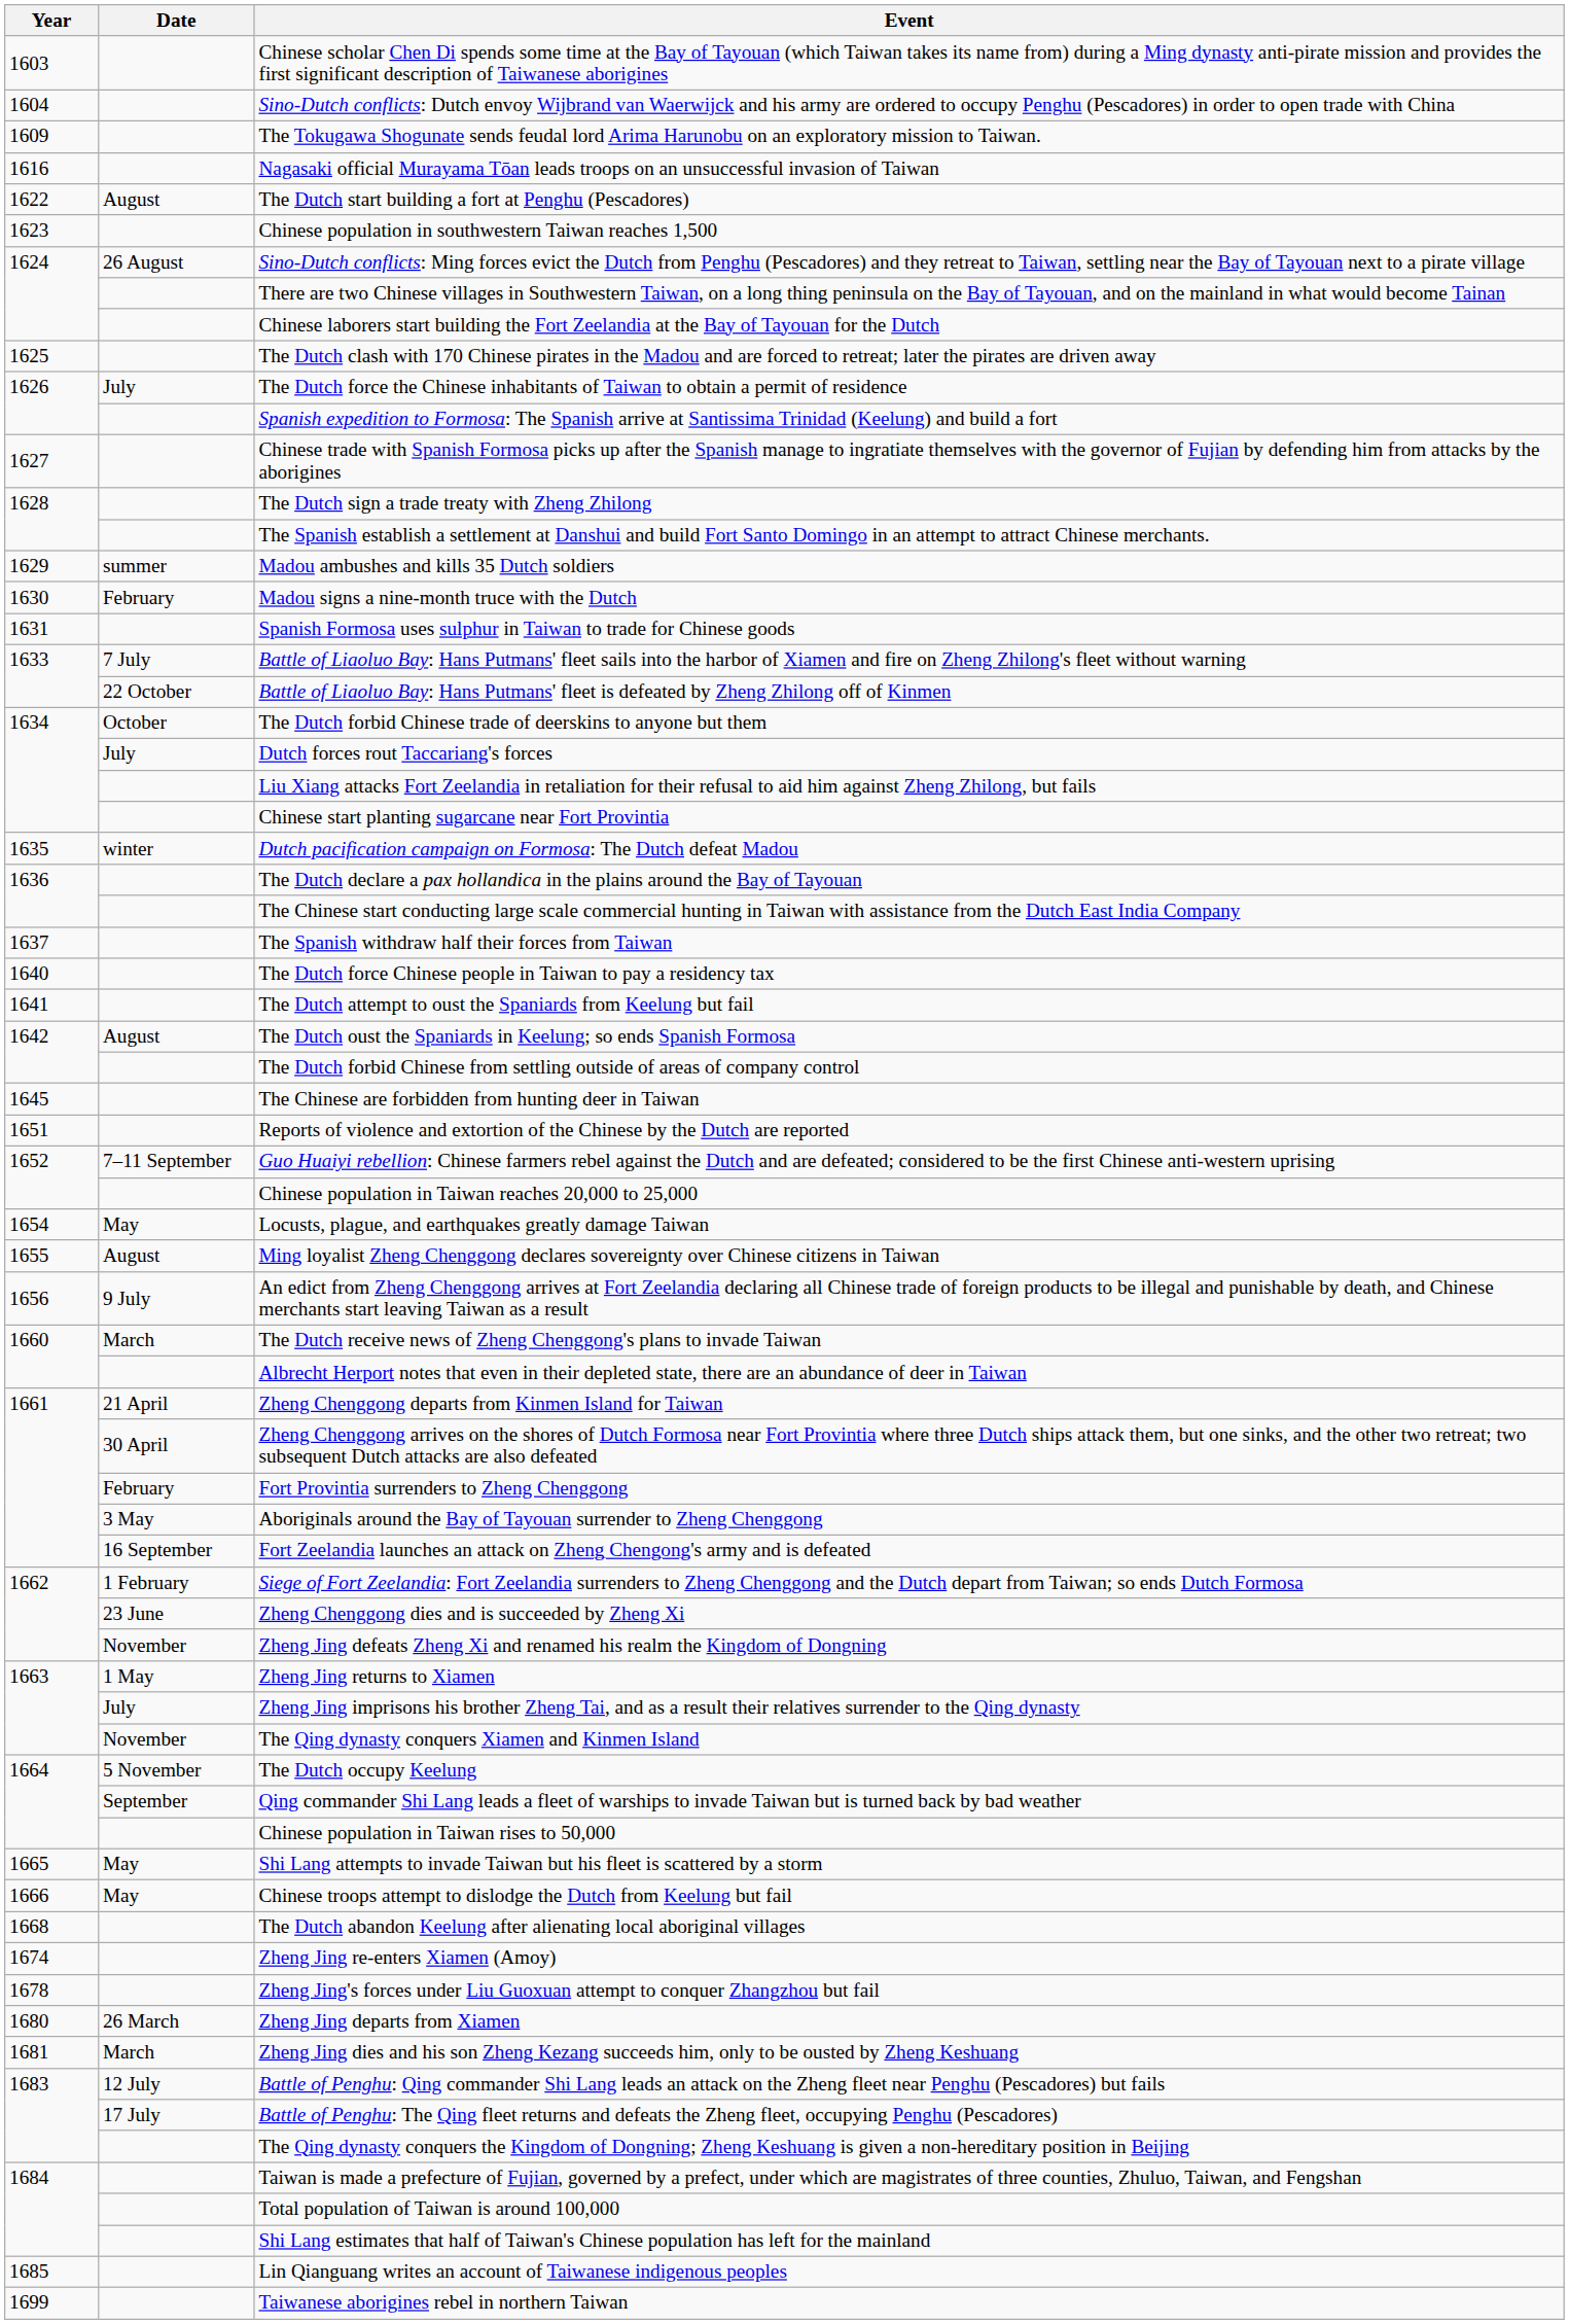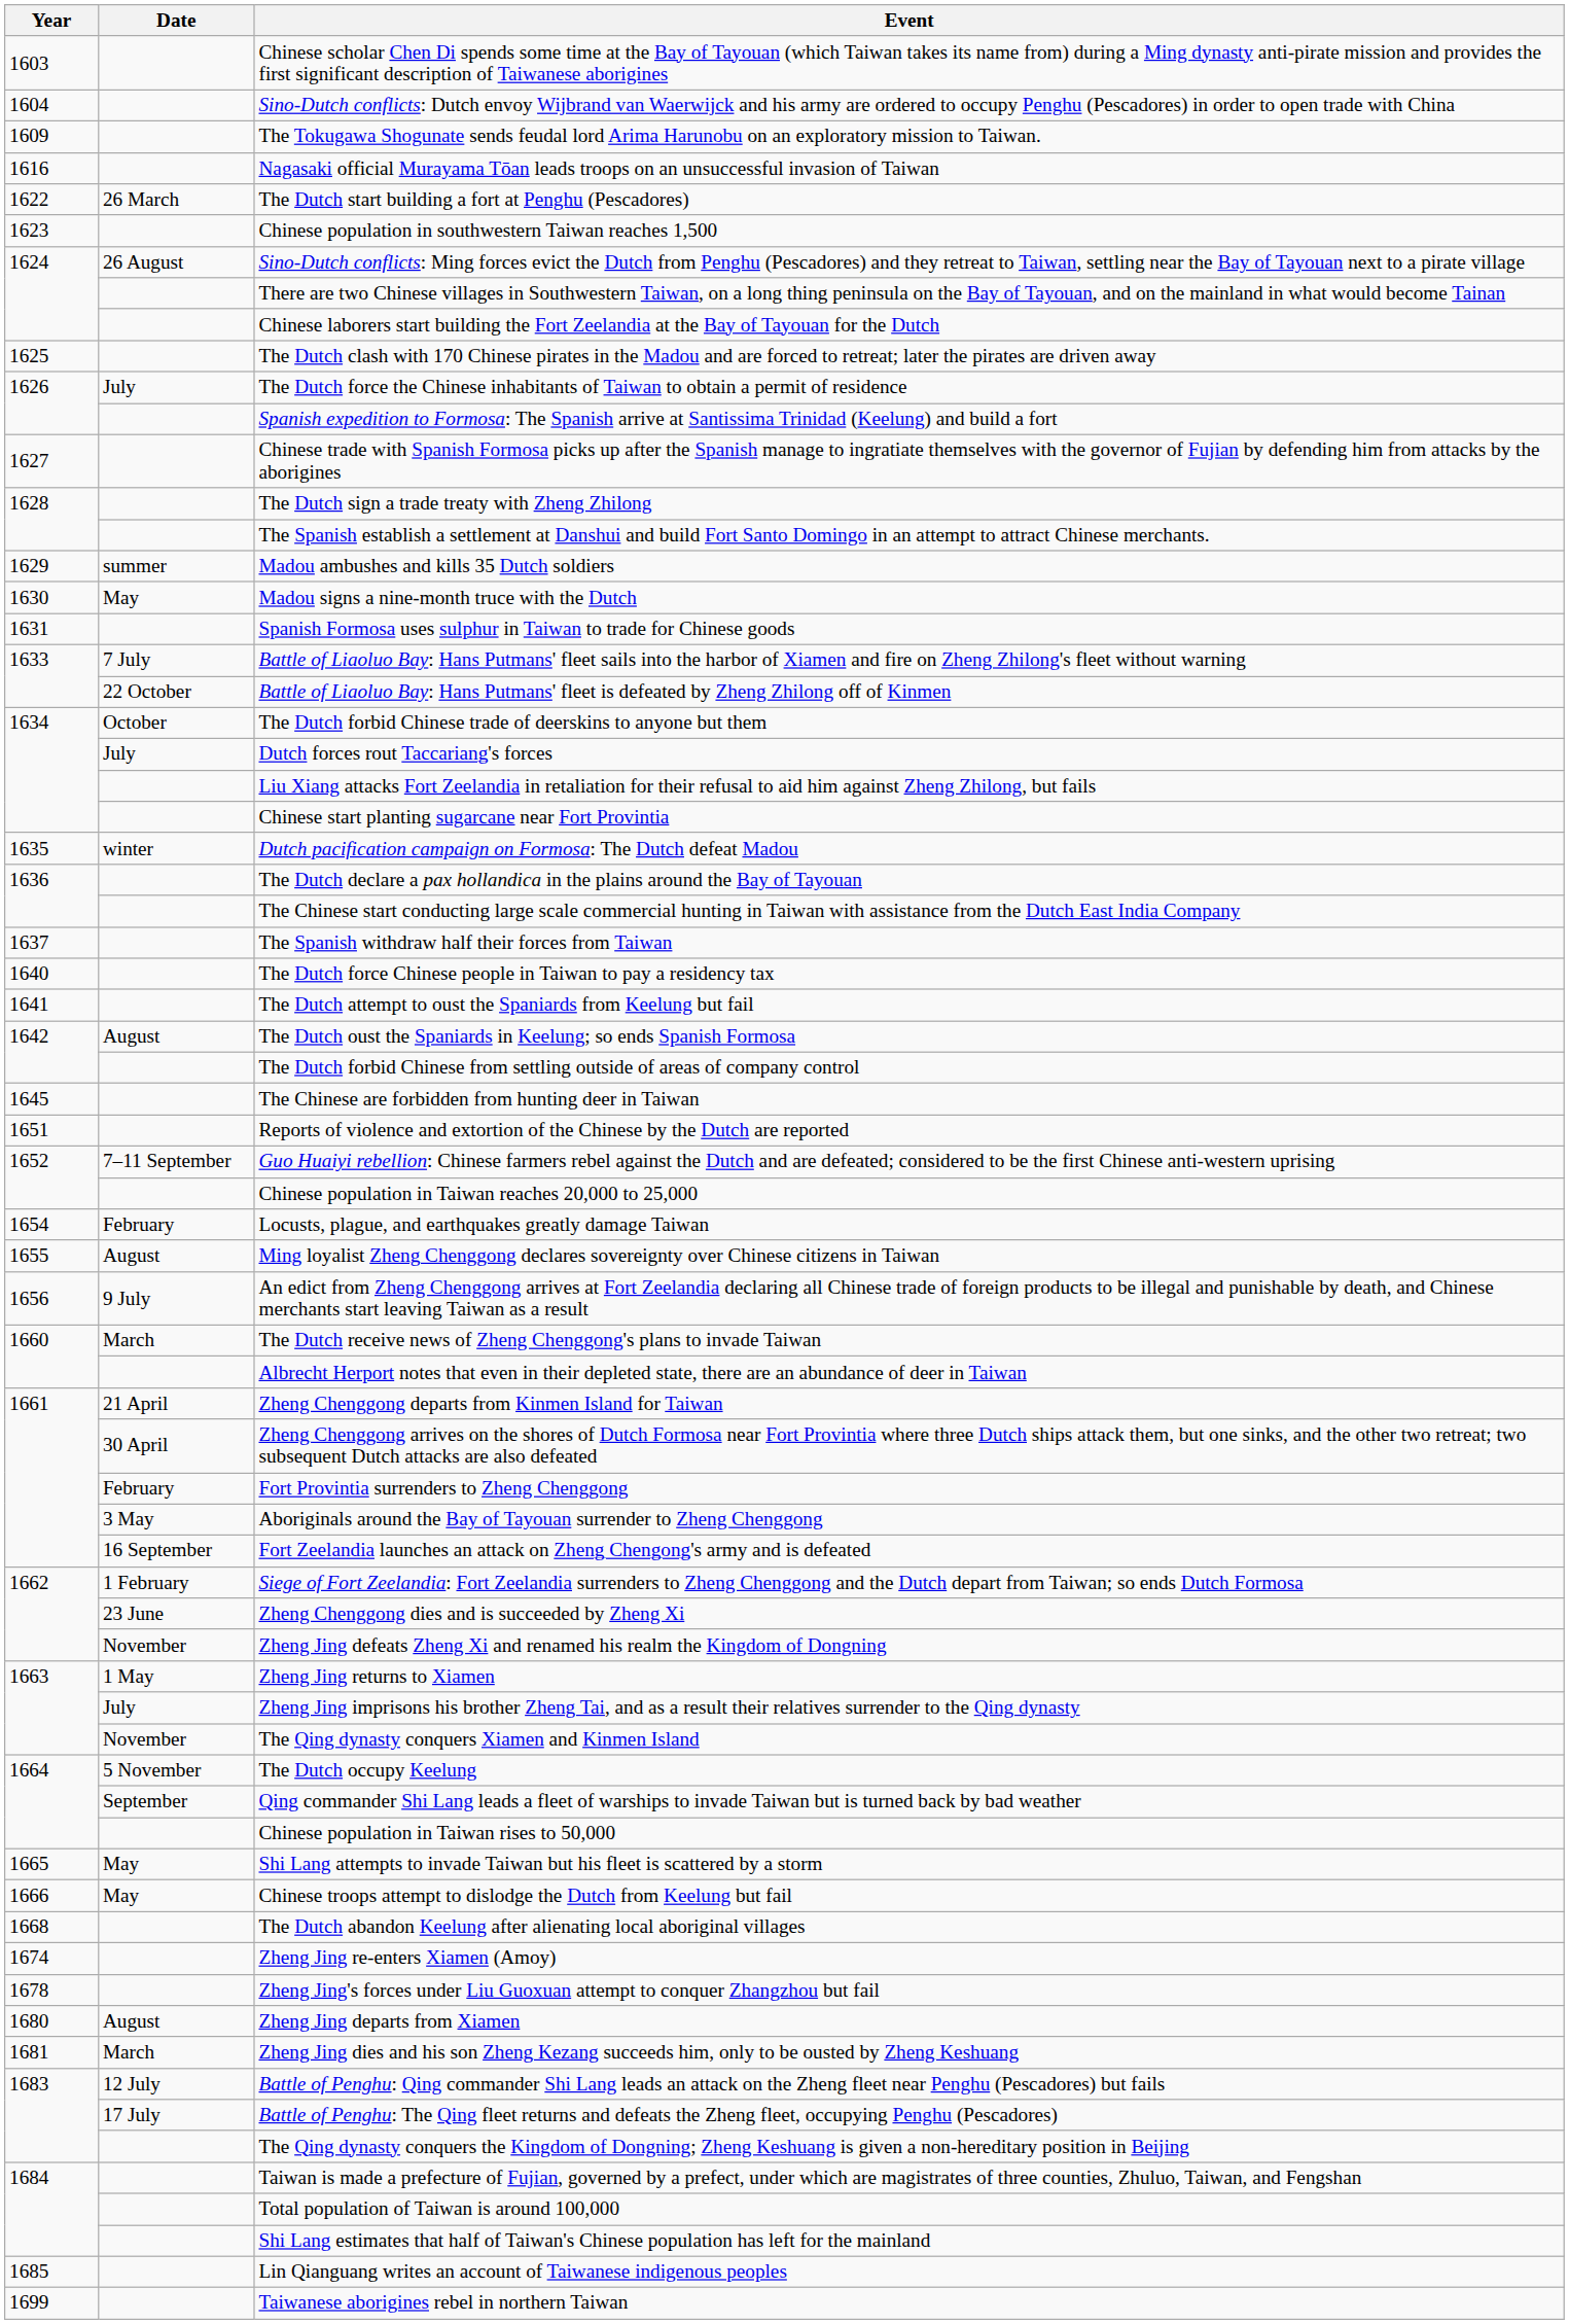The Dutch start building a fort at Penghu (Pescadores) | Date: August -> 26 March
Madou signs a nine-month truce with the Dutch | Date: February -> May
Locusts, plague, and earthquakes greatly damage Taiwan | Date: May -> February
Zheng Jing departs from Xiamen | Date: 26 March -> August
